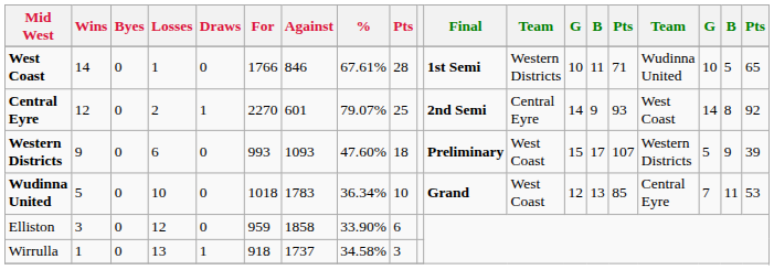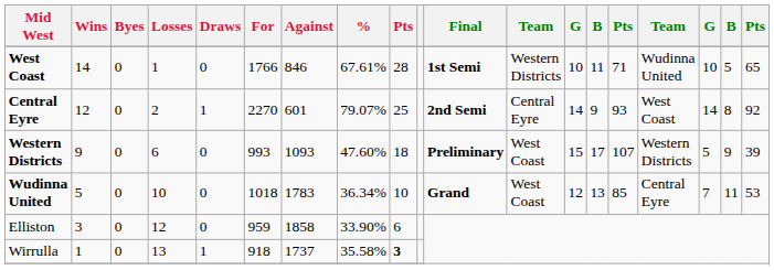Wirrulla | %: 34.58% -> 35.58%
Wirrulla | column 9: normal -> bold
